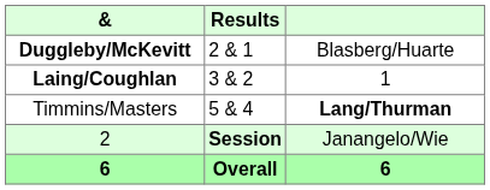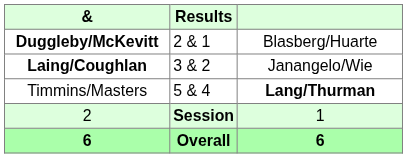Laing/Coughlan | column 3: 1 -> Janangelo/Wie
2 | column 3: Janangelo/Wie -> 1
